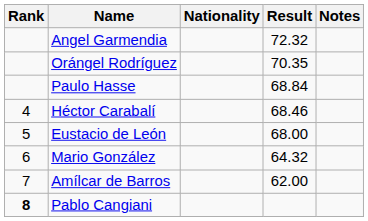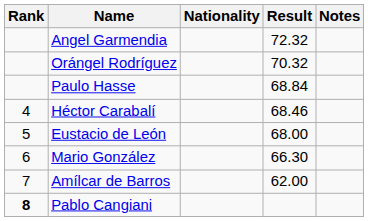Orángel Rodríguez | Result: 70.35 -> 70.32
Mario González | Result: 64.32 -> 66.30
